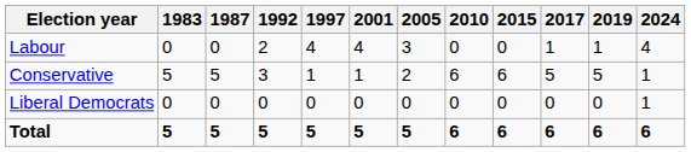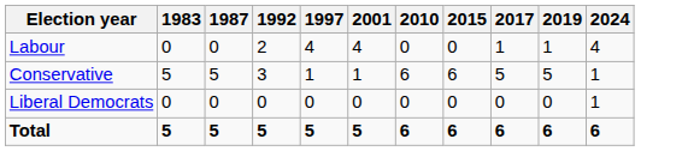- column: 2005 | 3 | 2 | 0 | 5
